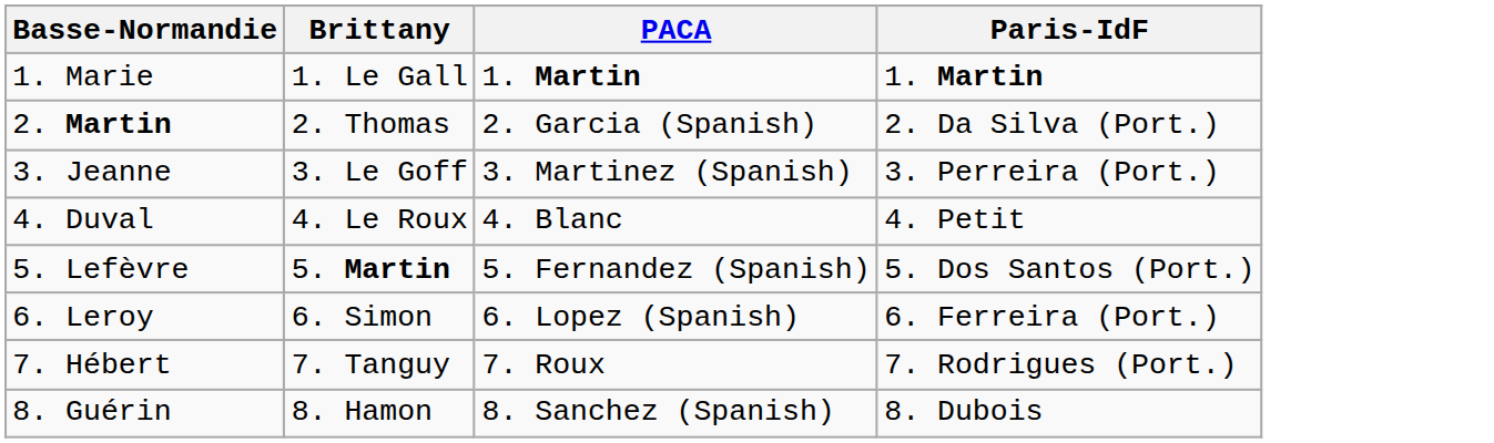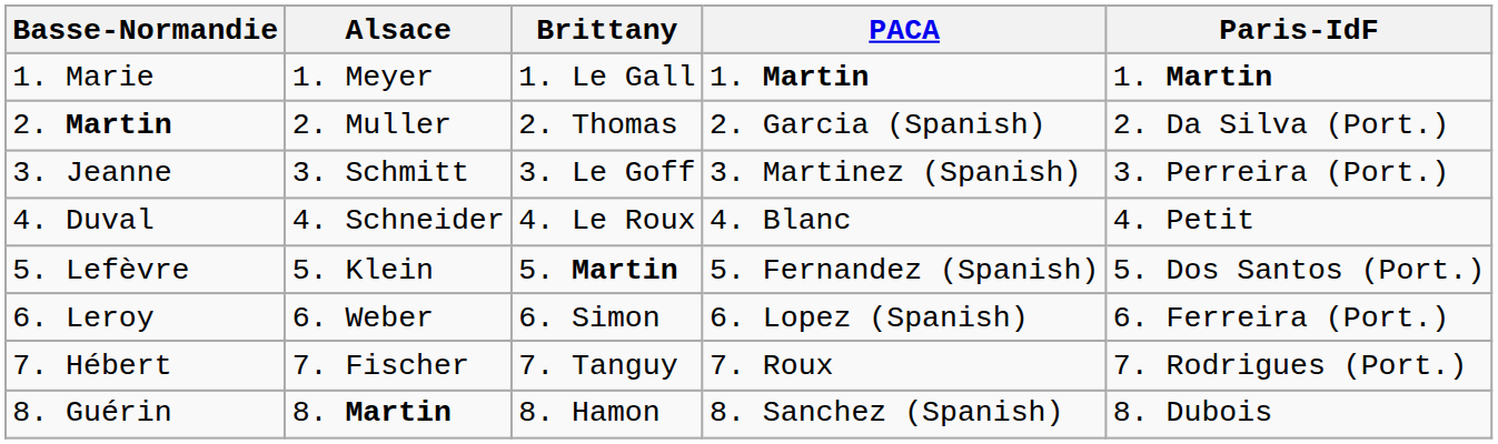+ column: Alsace | 1. Meyer | 2. Muller | 3. Schmitt | 4. Schneider | 5. Klein | 6. Weber | 7. Fischer | 8. Martin
